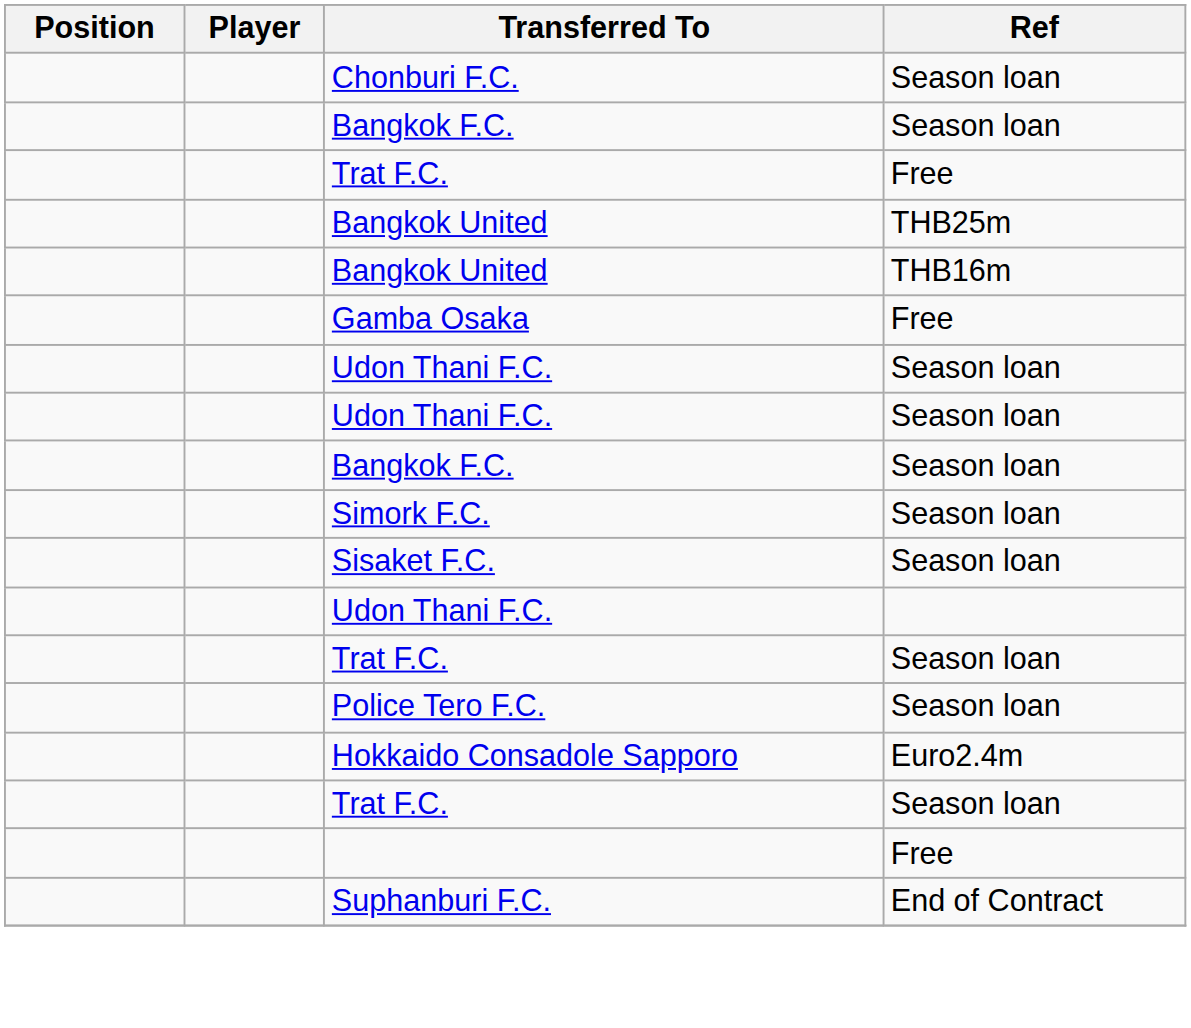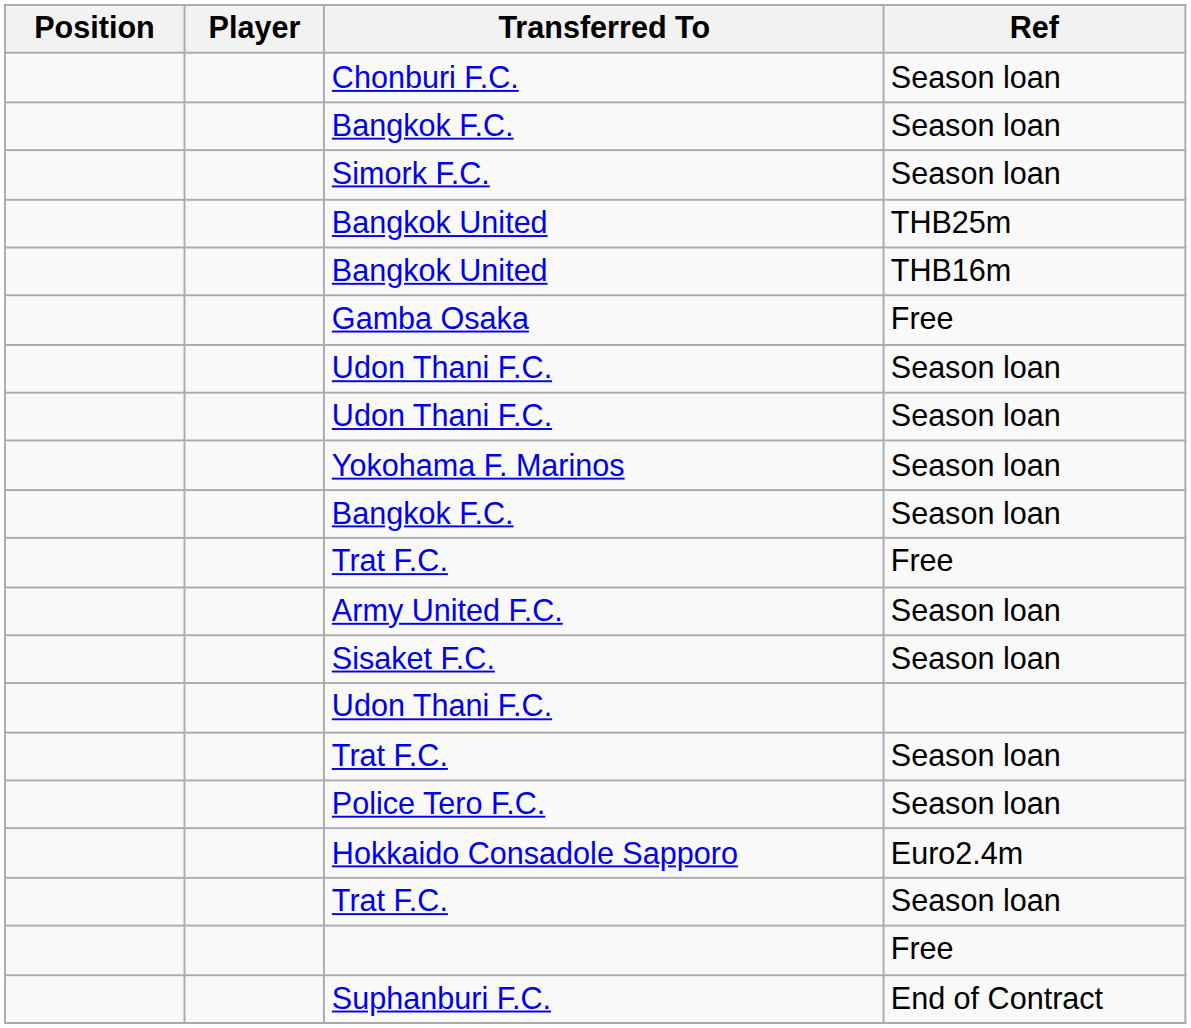rows swapped: Trat F.C. / Free <-> Simork F.C.
+ row: Yokohama F. Marinos | Season loan
+ row: Army United F.C. | Season loan
